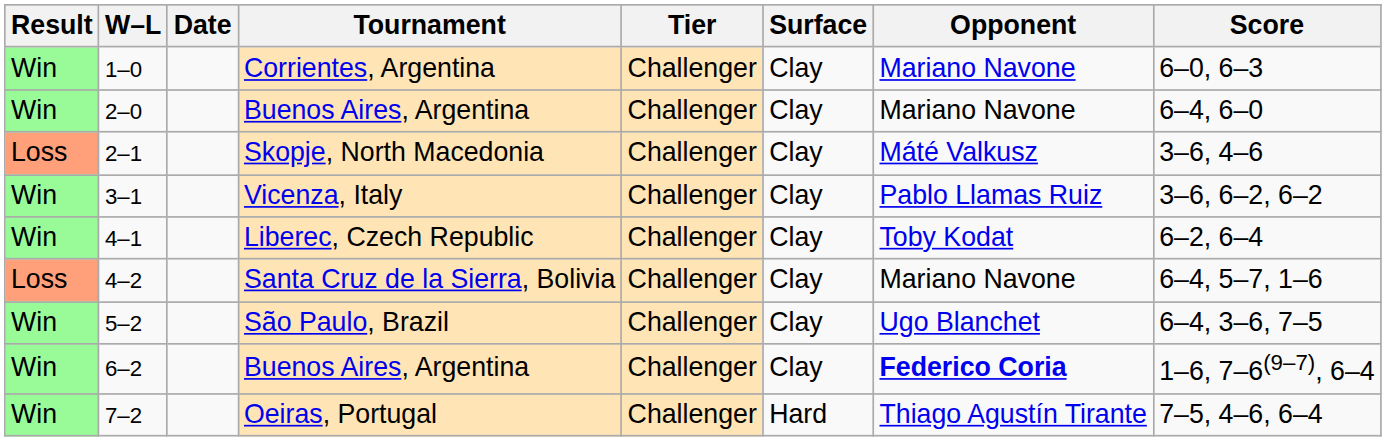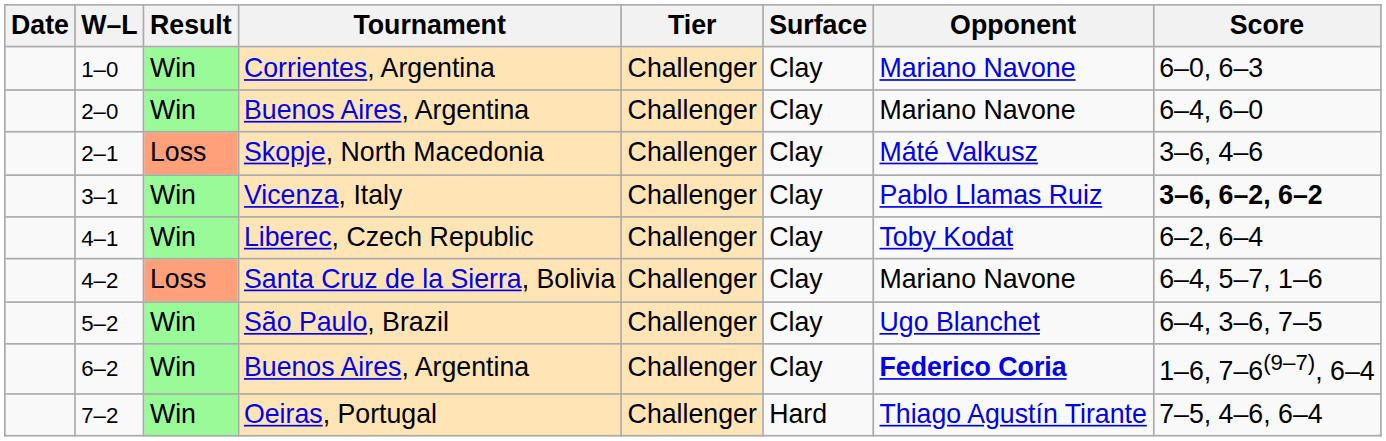columns swapped: Result <-> Date
3–1 | Score: normal -> bold
